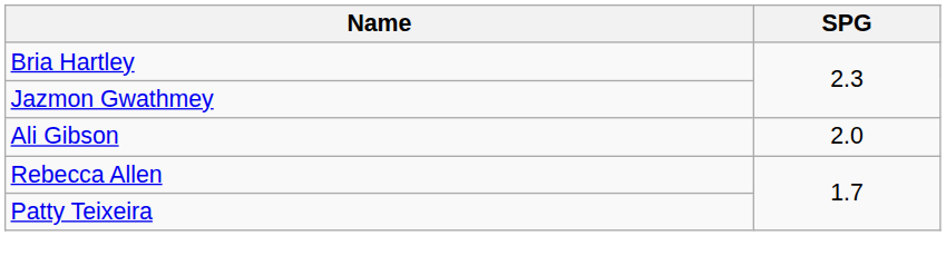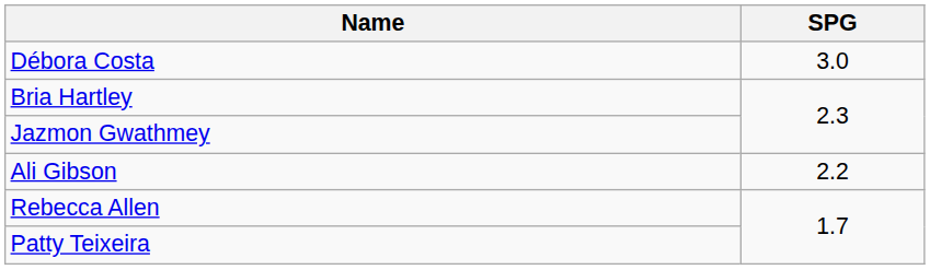+ row: Débora Costa | 3.0
Ali Gibson | SPG: 2.0 -> 2.2
